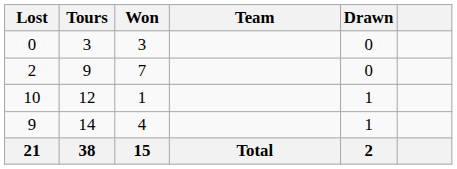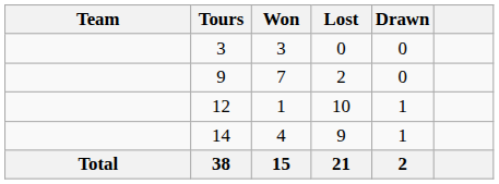columns swapped: Team <-> Lost
